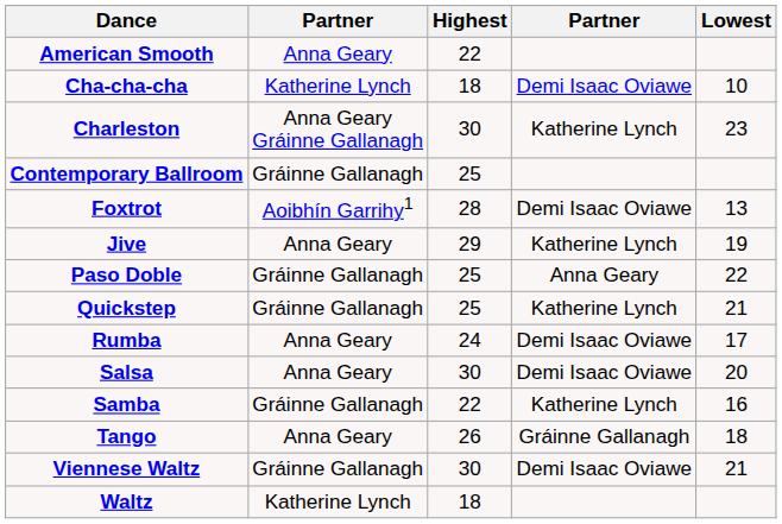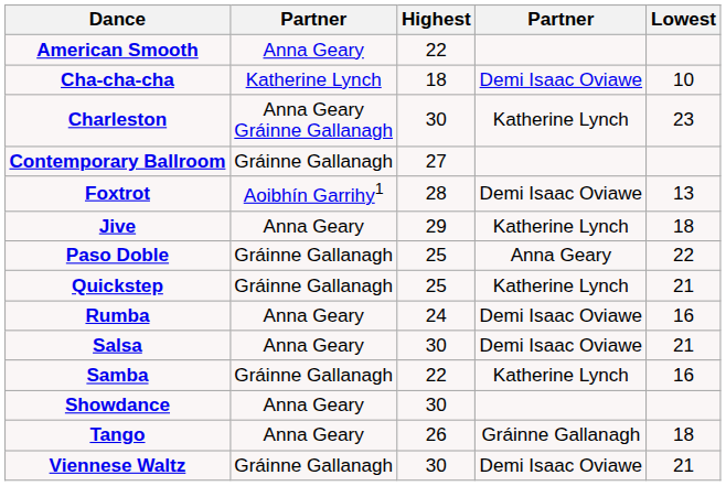Contemporary Ballroom | Highest: 25 -> 27
Jive | Lowest: 19 -> 18
Rumba | Lowest: 17 -> 16
Salsa | Lowest: 20 -> 21
+ row: Showdance | Anna Geary | 30
- row: Waltz | Katherine Lynch | 18
